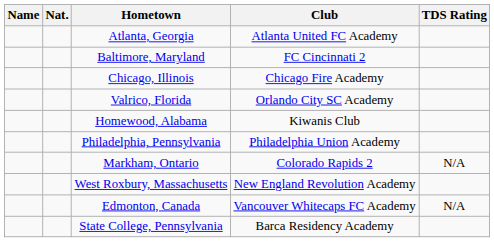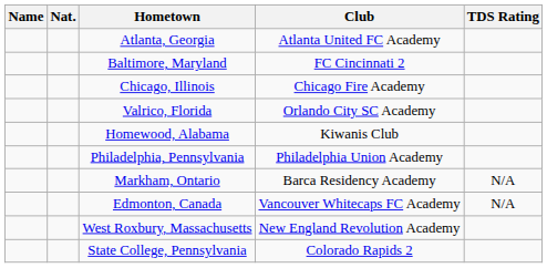Markham, Ontario | Club: Colorado Rapids 2 -> Barca Residency Academy
rows swapped: West Roxbury, Massachusetts <-> Edmonton, Canada
State College, Pennsylvania | Club: Barca Residency Academy -> Colorado Rapids 2
